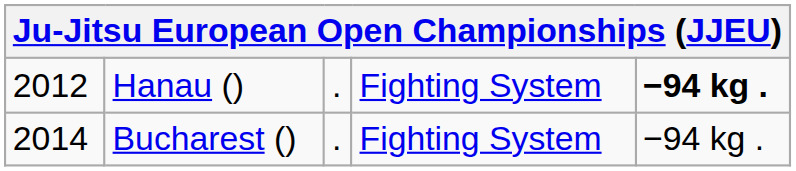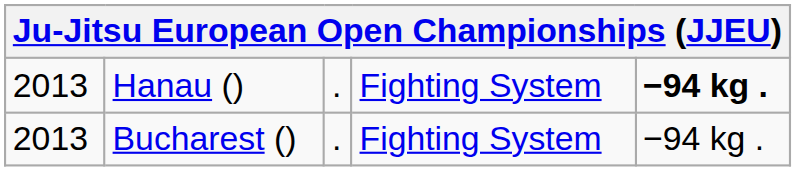Hanau () | column 1: 2012 -> 2013
Bucharest () | column 1: 2014 -> 2013
